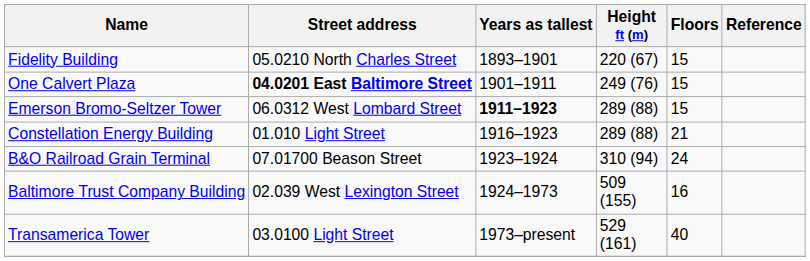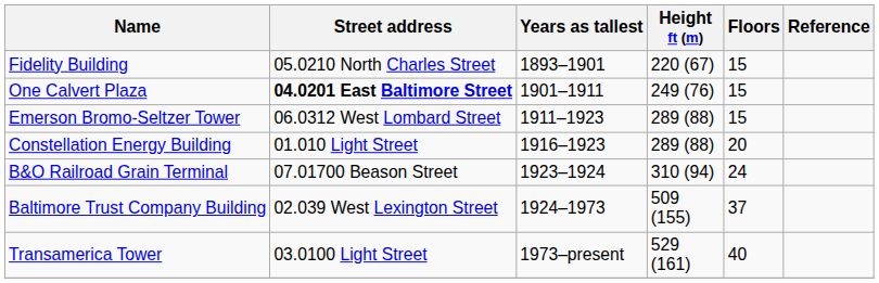Emerson Bromo-Seltzer Tower | Years as tallest: bold -> normal
Constellation Energy Building | Floors: 21 -> 20
Baltimore Trust Company Building | Floors: 16 -> 37
